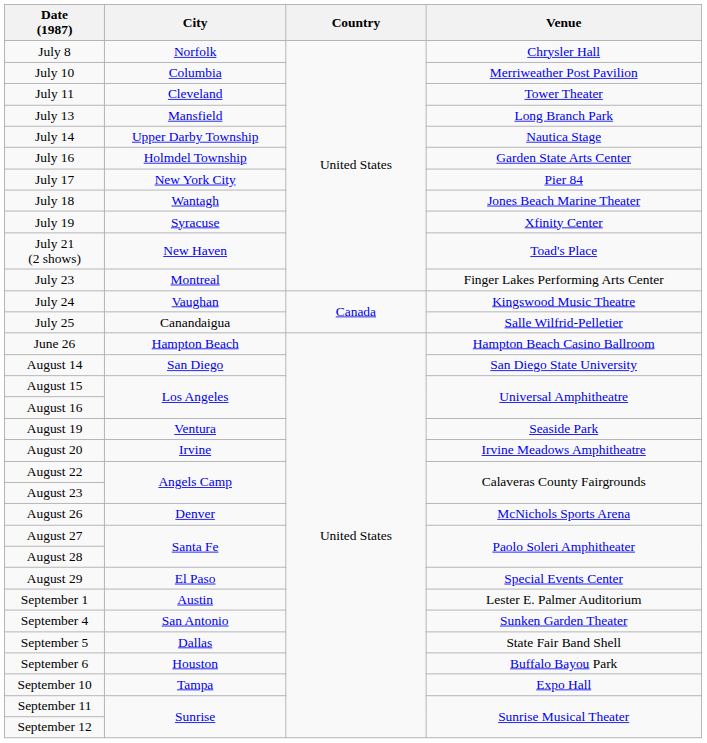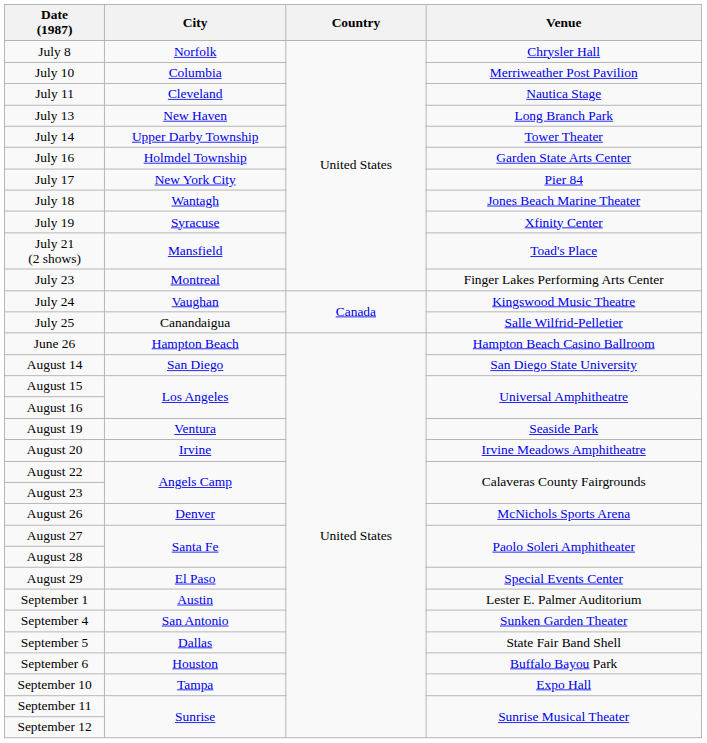July 11 | Venue: Tower Theater -> Nautica Stage
July 13 | City: Mansfield -> New Haven
July 14 | Venue: Nautica Stage -> Tower Theater
July 21 (2 shows) | City: New Haven -> Mansfield
